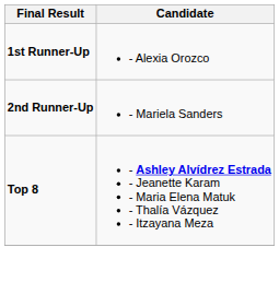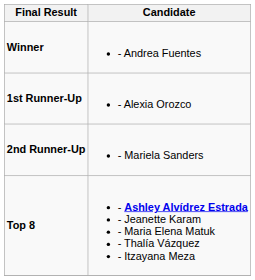+ row: Winner | - Andrea Fuentes
